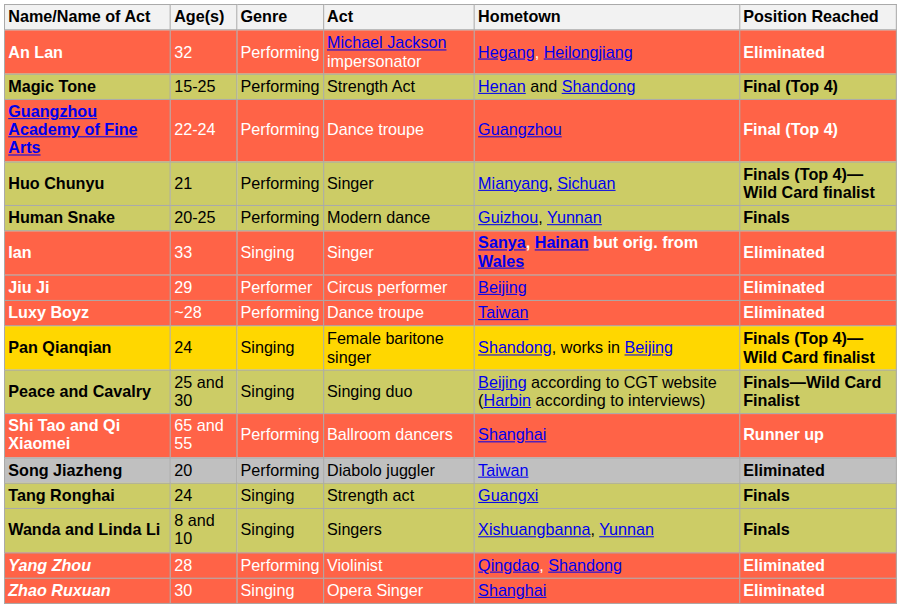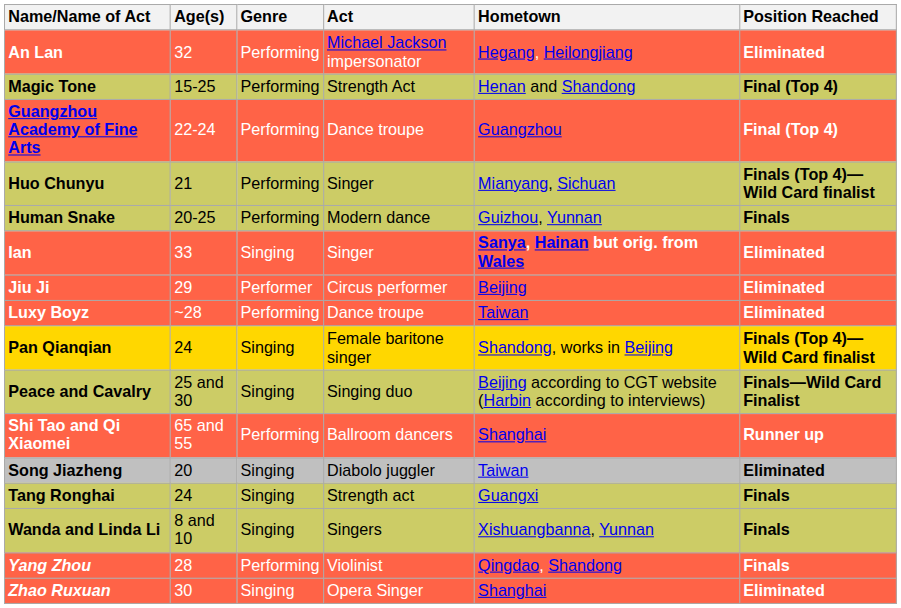Song Jiazheng | Genre: Performing -> Singing
Yang Zhou | Position Reached: Eliminated -> Finals
